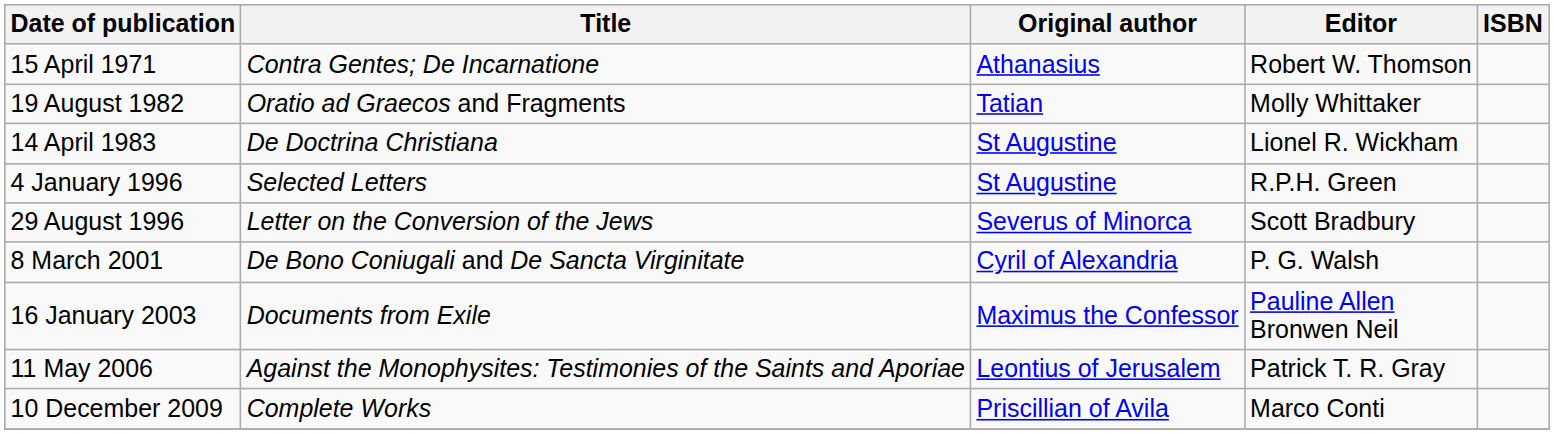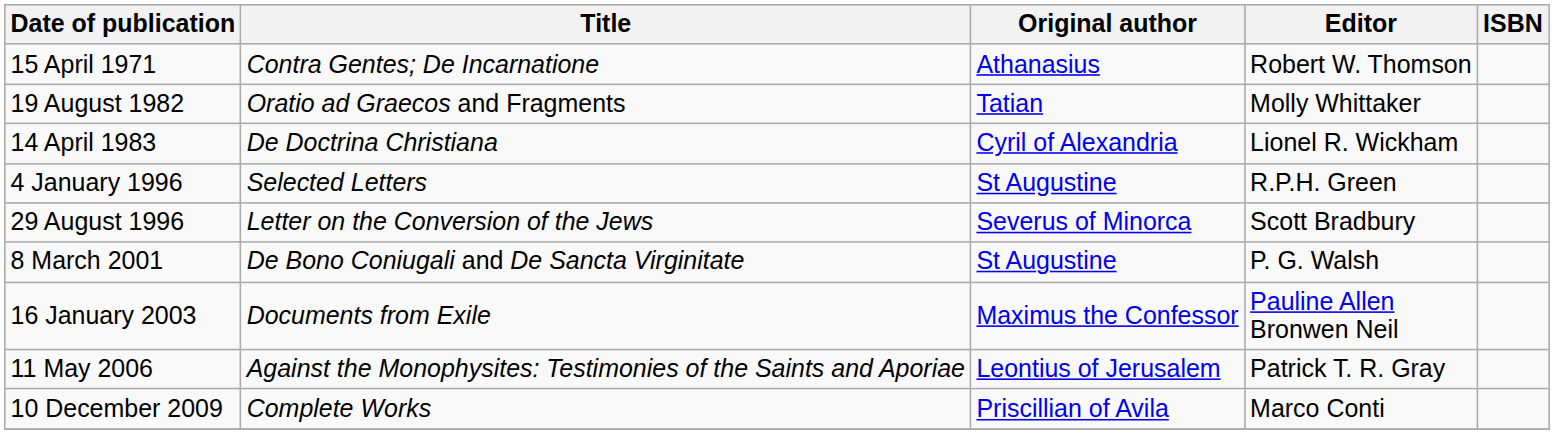14 April 1983 | Original author: St Augustine -> Cyril of Alexandria
8 March 2001 | Original author: Cyril of Alexandria -> St Augustine
